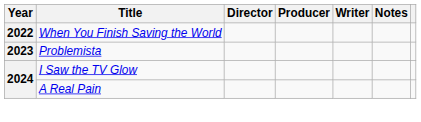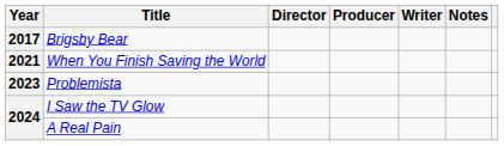+ row: 2017 | Brigsby Bear
When You Finish Saving the World | Year: 2022 -> 2021
